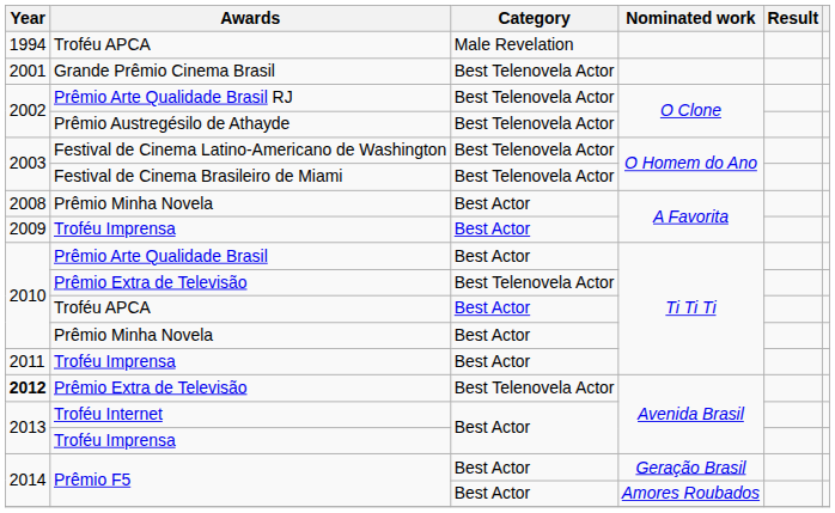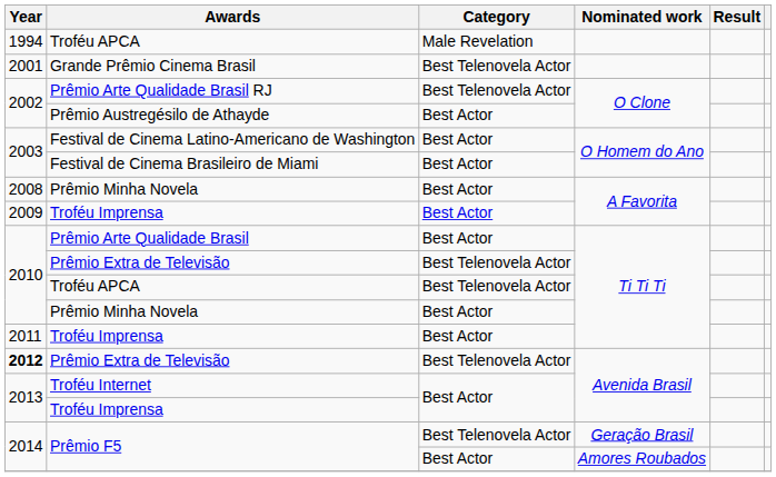Prêmio Austregésilo de Athayde | Category: Best Telenovela Actor -> Best Actor
Festival de Cinema Latino-Americano de Washington | Category: Best Telenovela Actor -> Best Actor
Festival de Cinema Brasileiro de Miami | Category: Best Telenovela Actor -> Best Actor
Troféu APCA / Ti Ti Ti | Category: Best Actor -> Best Telenovela Actor
Prêmio F5 / Geração Brasil | Category: Best Actor -> Best Telenovela Actor
